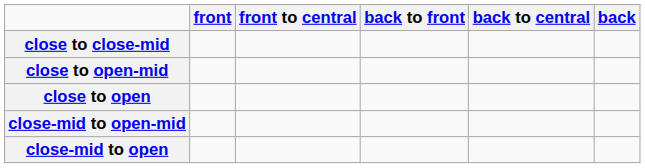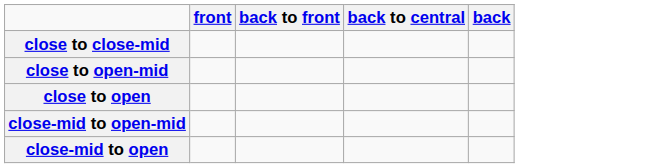- column: front to central
